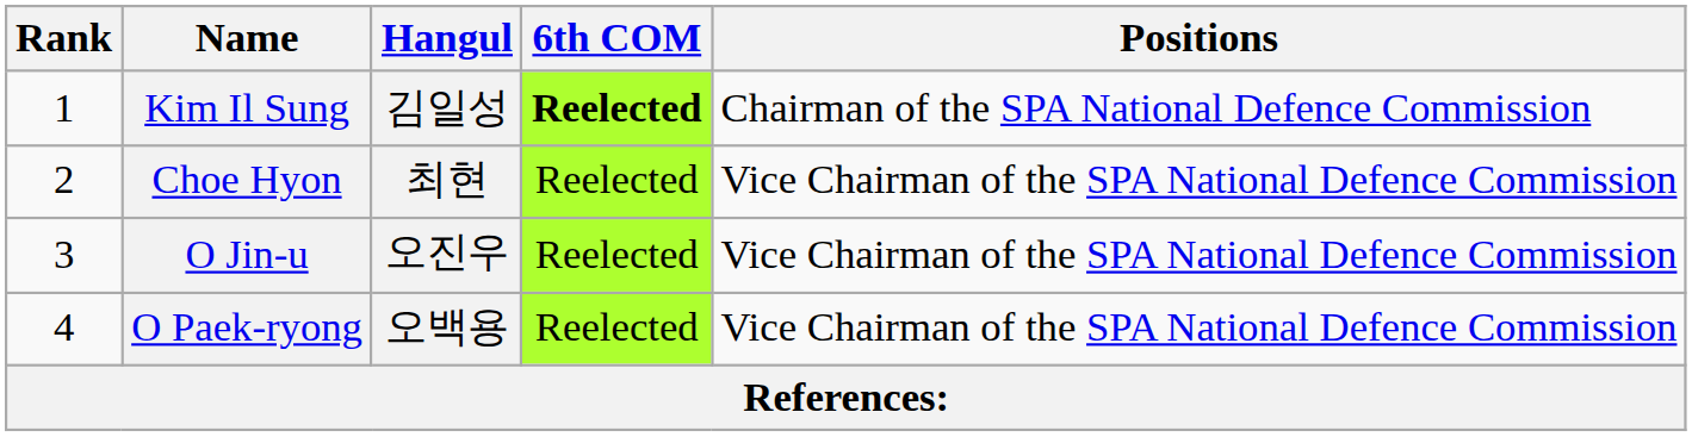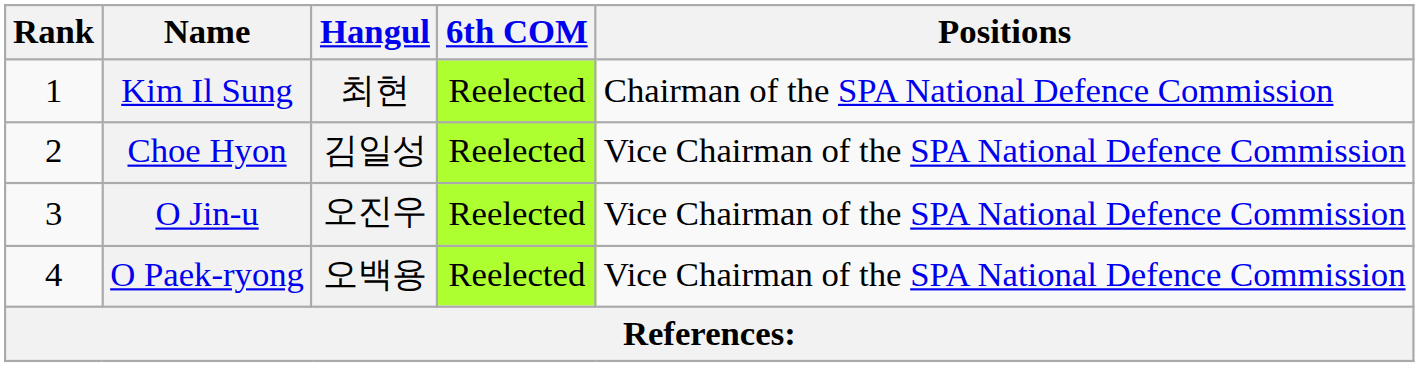Kim Il Sung | Hangul: 김일성 -> 최현
Kim Il Sung | 6th COM: bold -> normal
Choe Hyon | Hangul: 최현 -> 김일성
